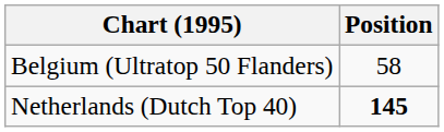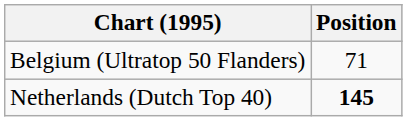Belgium (Ultratop 50 Flanders) | Position: 58 -> 71
